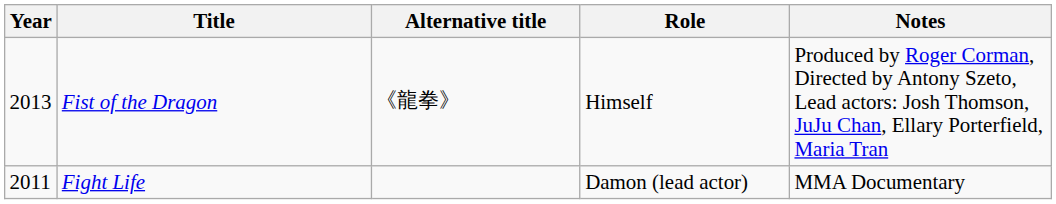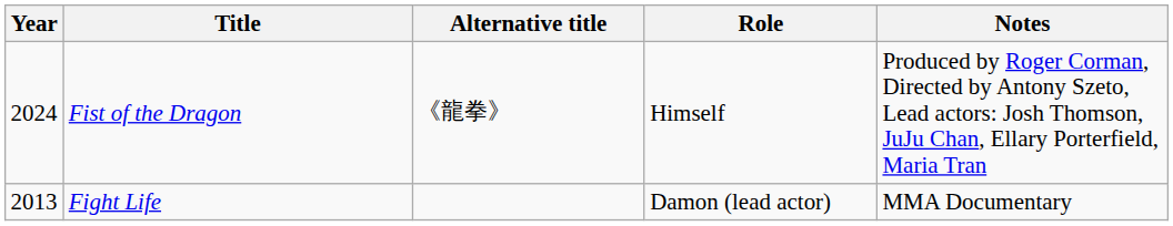Fist of the Dragon | Year: 2013 -> 2024
Fight Life | Year: 2011 -> 2013
